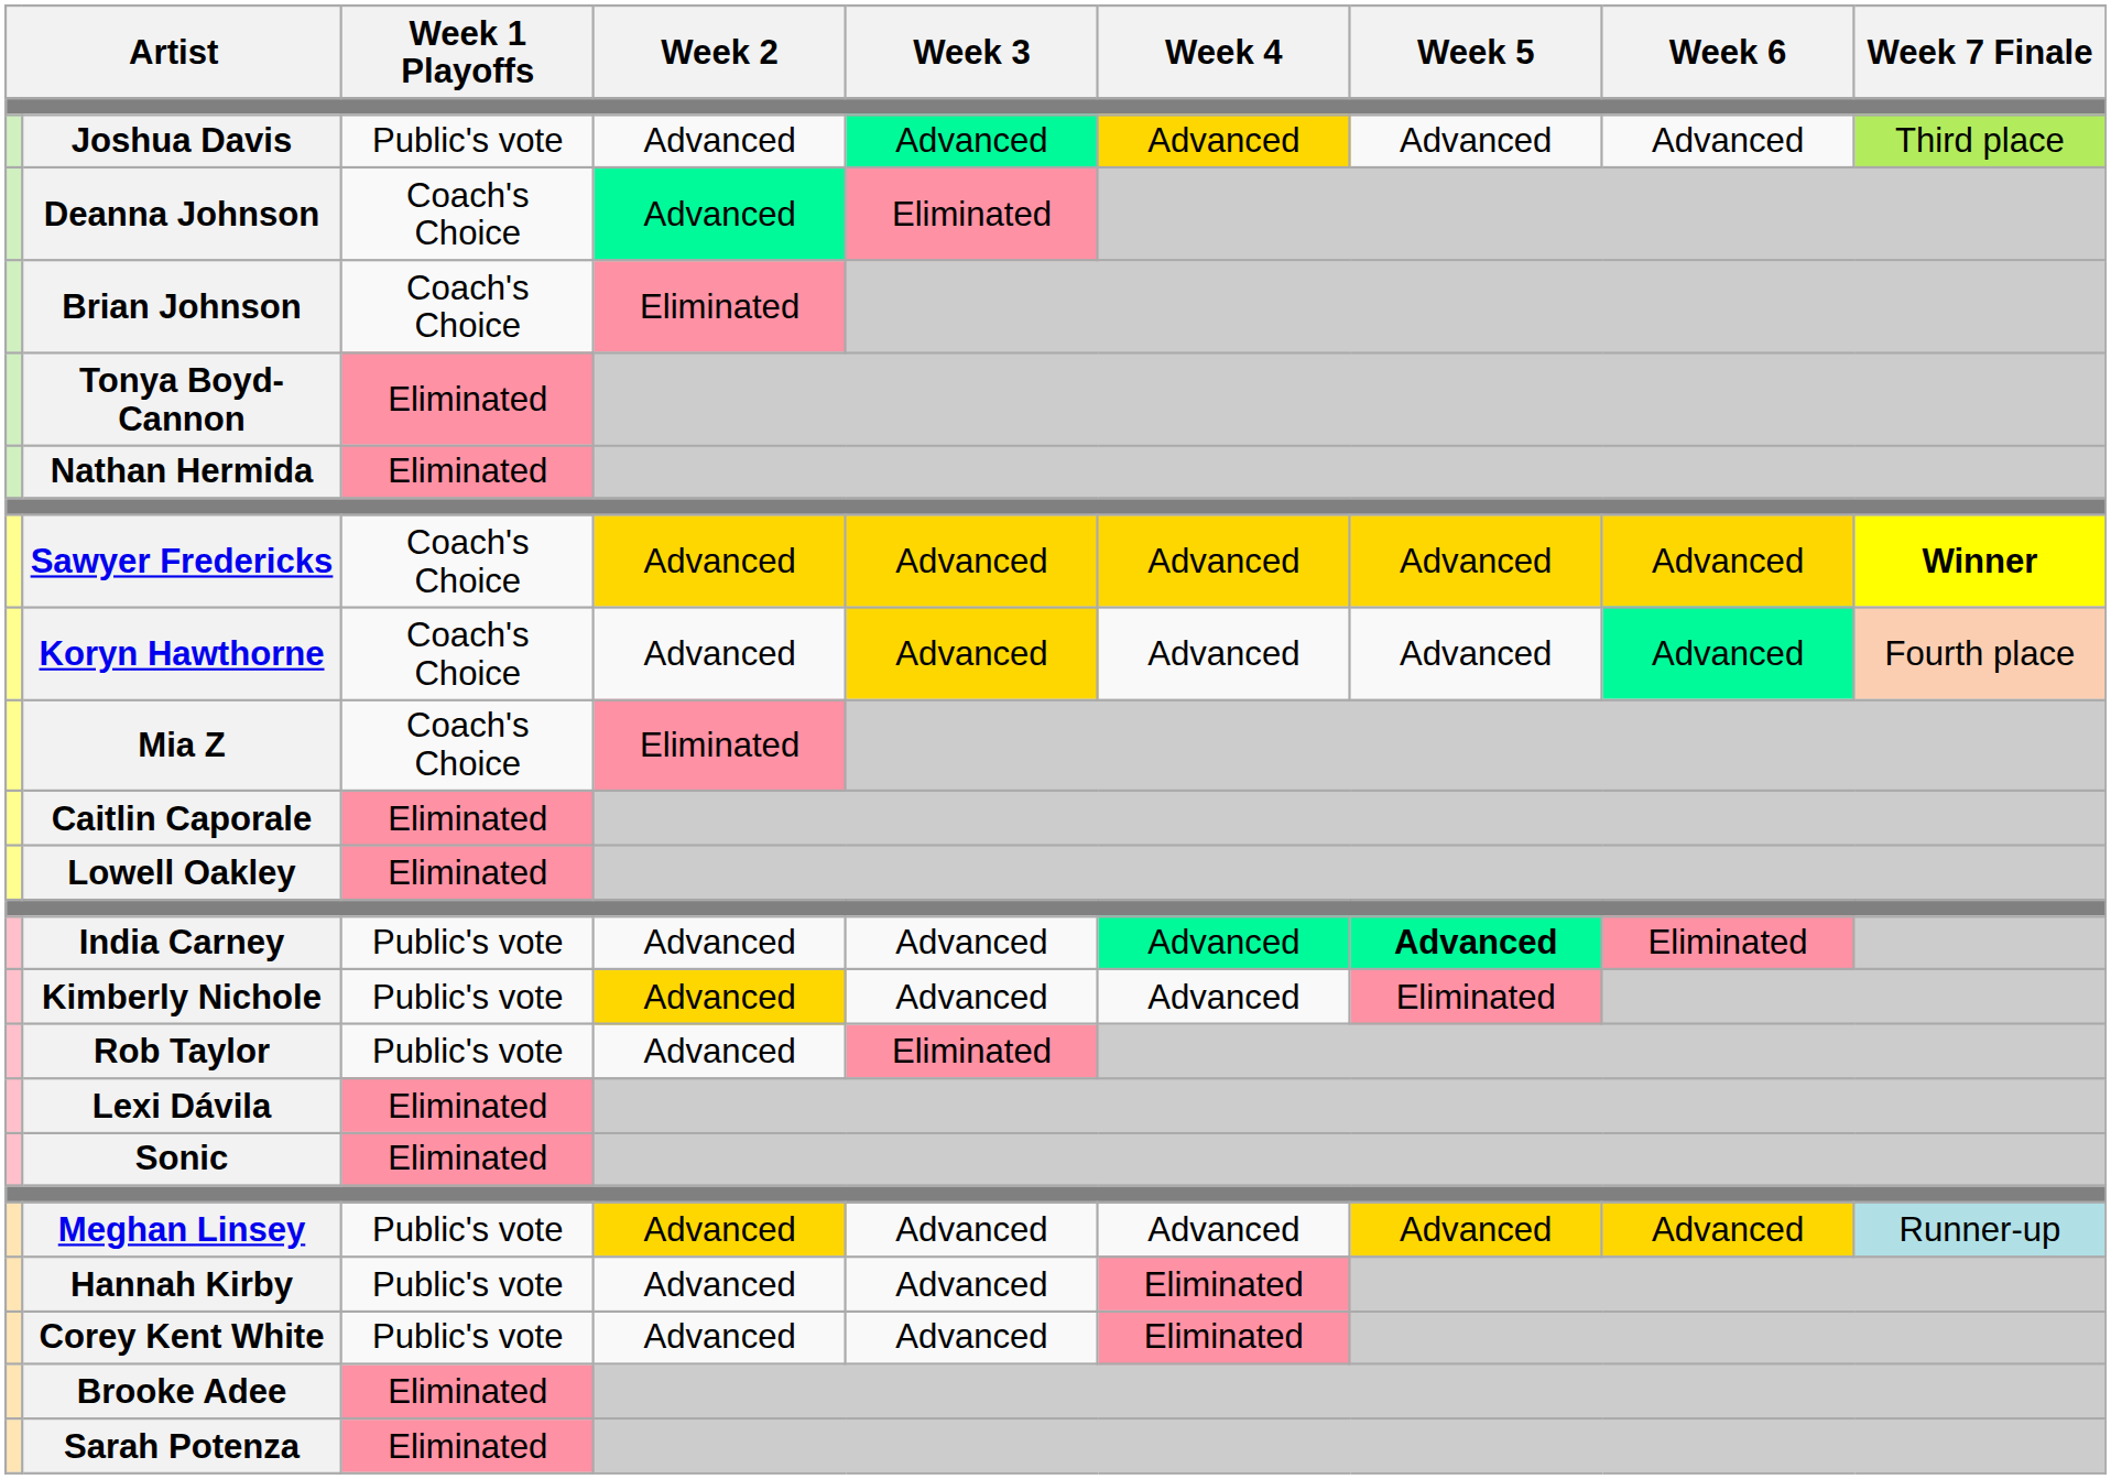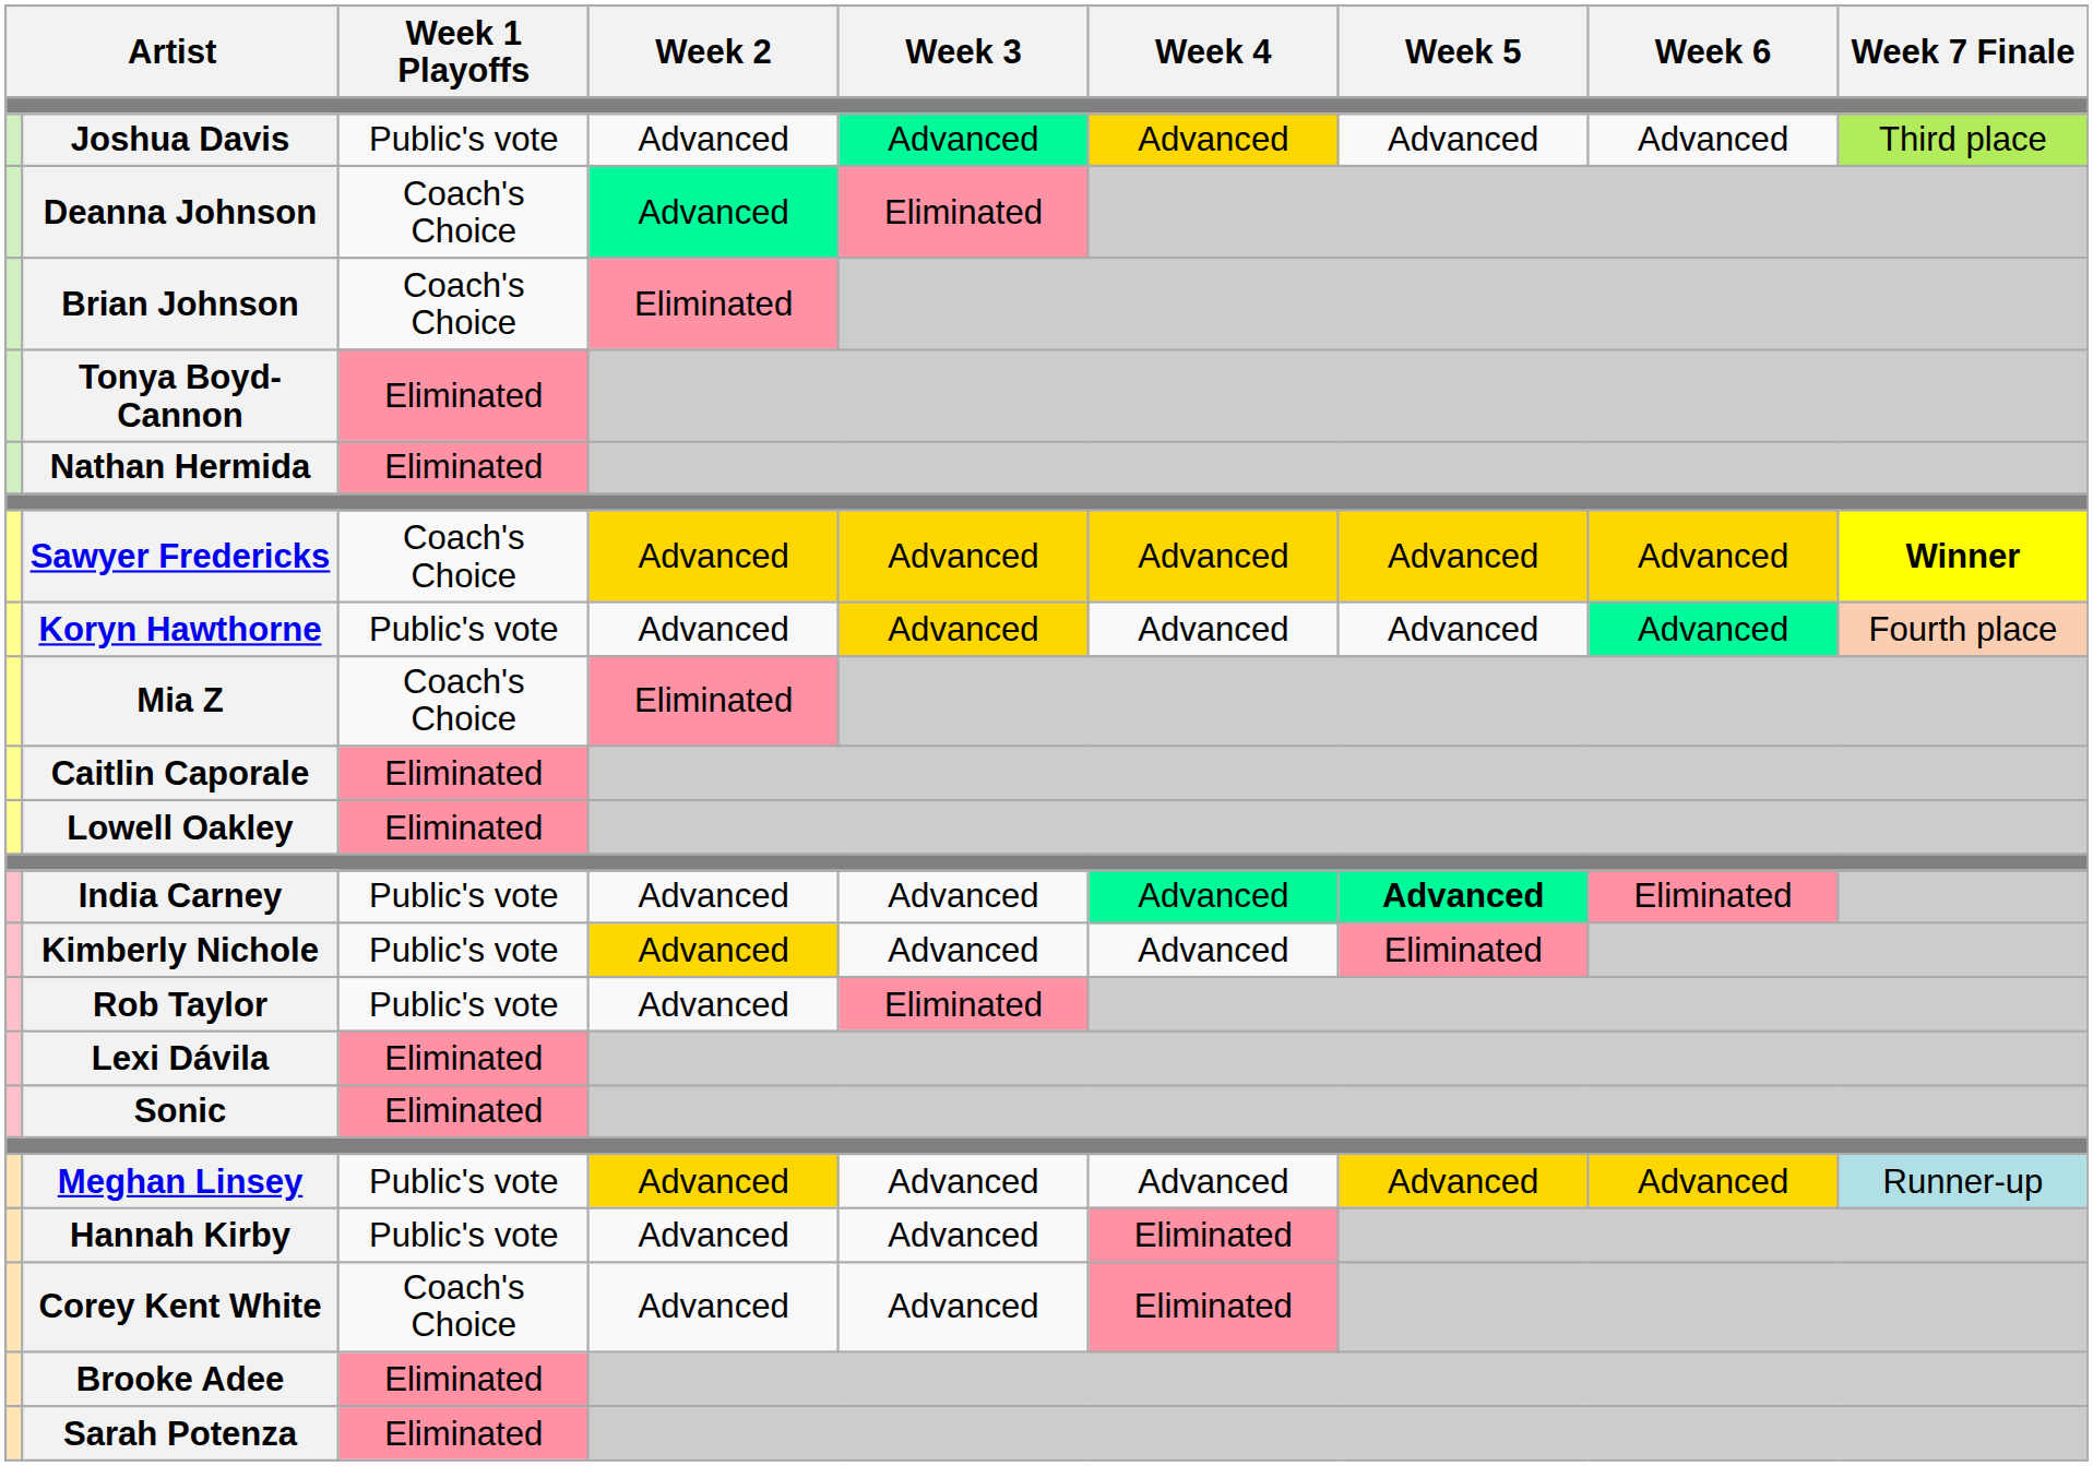Koryn Hawthorne | Week 1 Playoffs: Coach's Choice -> Public's vote
Corey Kent White | Week 1 Playoffs: Public's vote -> Coach's Choice
